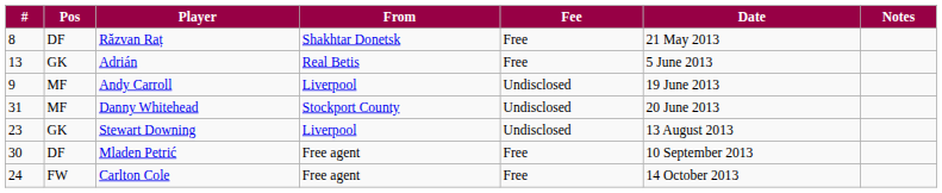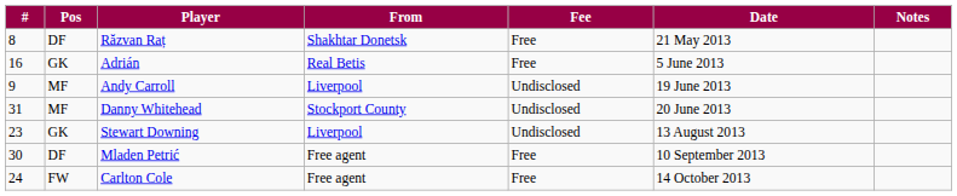Adrián | #: 13 -> 16
